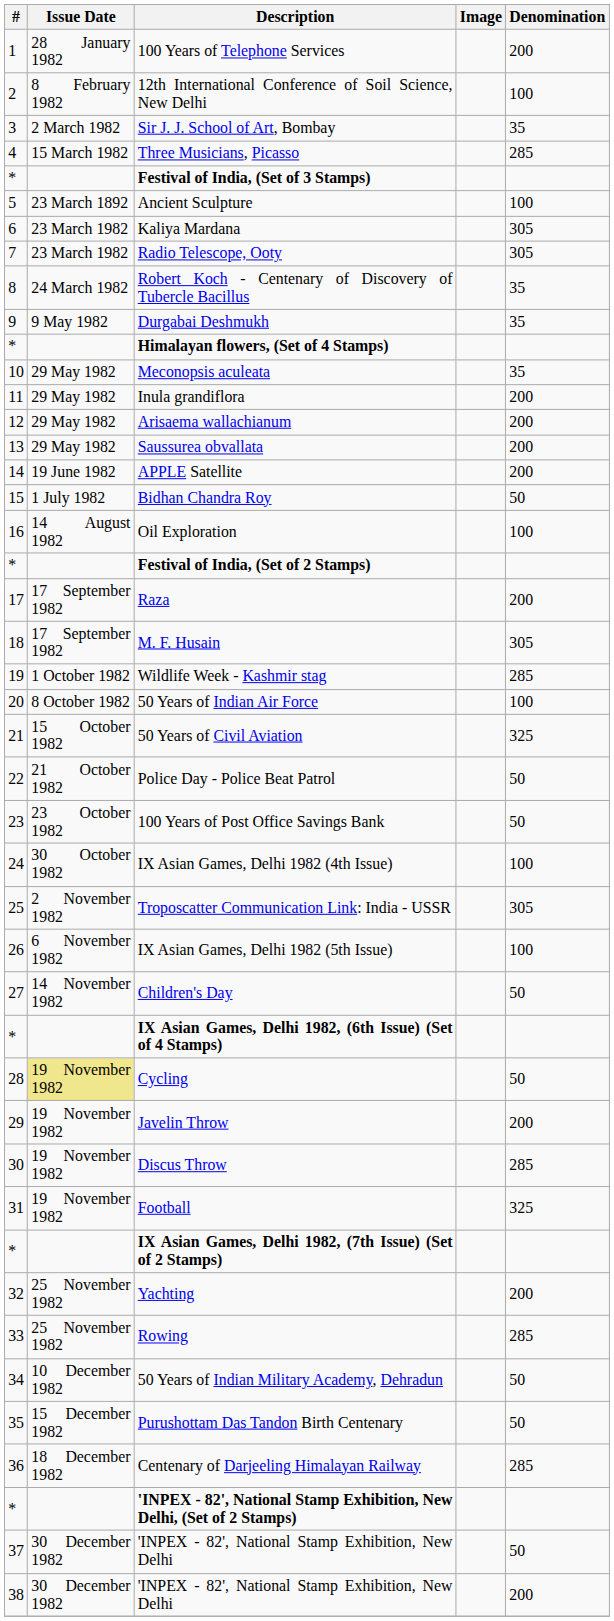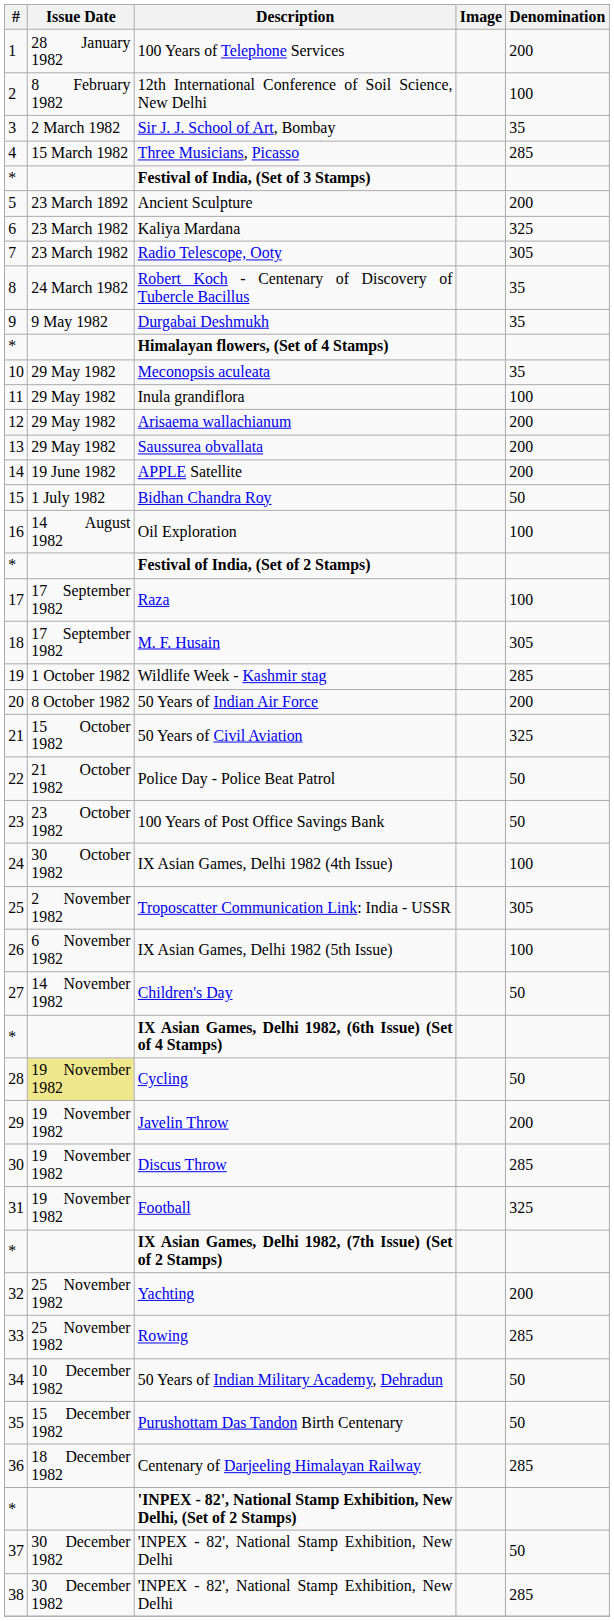Ancient Sculpture | Denomination: 100 -> 200
Kaliya Mardana | Denomination: 305 -> 325
Inula grandiflora | Denomination: 200 -> 100
Raza | Denomination: 200 -> 100
50 Years of Indian Air Force | Denomination: 100 -> 200
38 / 'INPEX - 82', National Stamp Exhibition, New Delhi | Denomination: 200 -> 285
